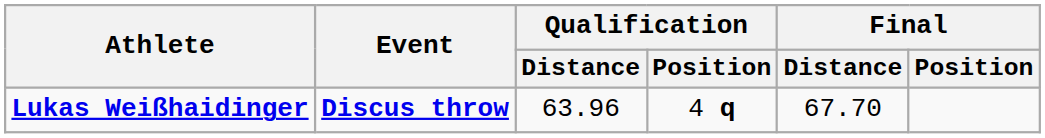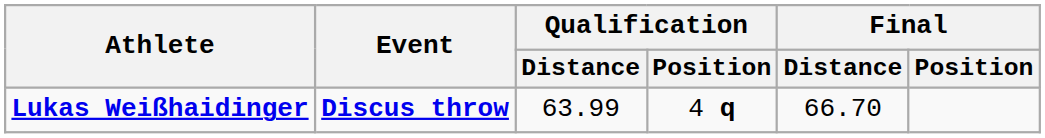Lukas Weißhaidinger | Qualification / Distance: 63.96 -> 63.99
Lukas Weißhaidinger | Final / Distance: 67.70 -> 66.70
